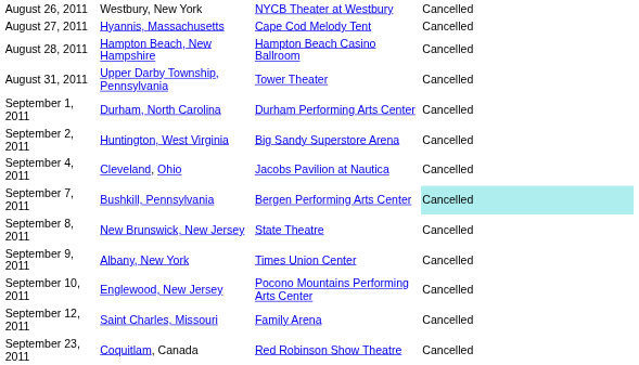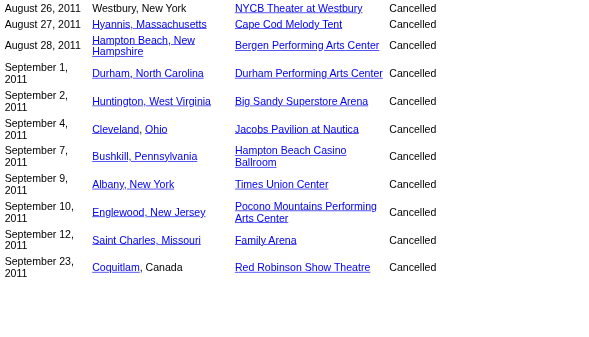August 28, 2011 | column 3: Hampton Beach Casino Ballroom -> Bergen Performing Arts Center
- row: August 31, 2011 | Upper Darby Township, Pennsylvania | Tower Theater | Cancelled
September 7, 2011 | column 3: Bergen Performing Arts Center -> Hampton Beach Casino Ballroom
September 7, 2011 | column 4: paleturquoise background -> no background
- row: September 8, 2011 | New Brunswick, New Jersey | State Theatre | Cancelled
